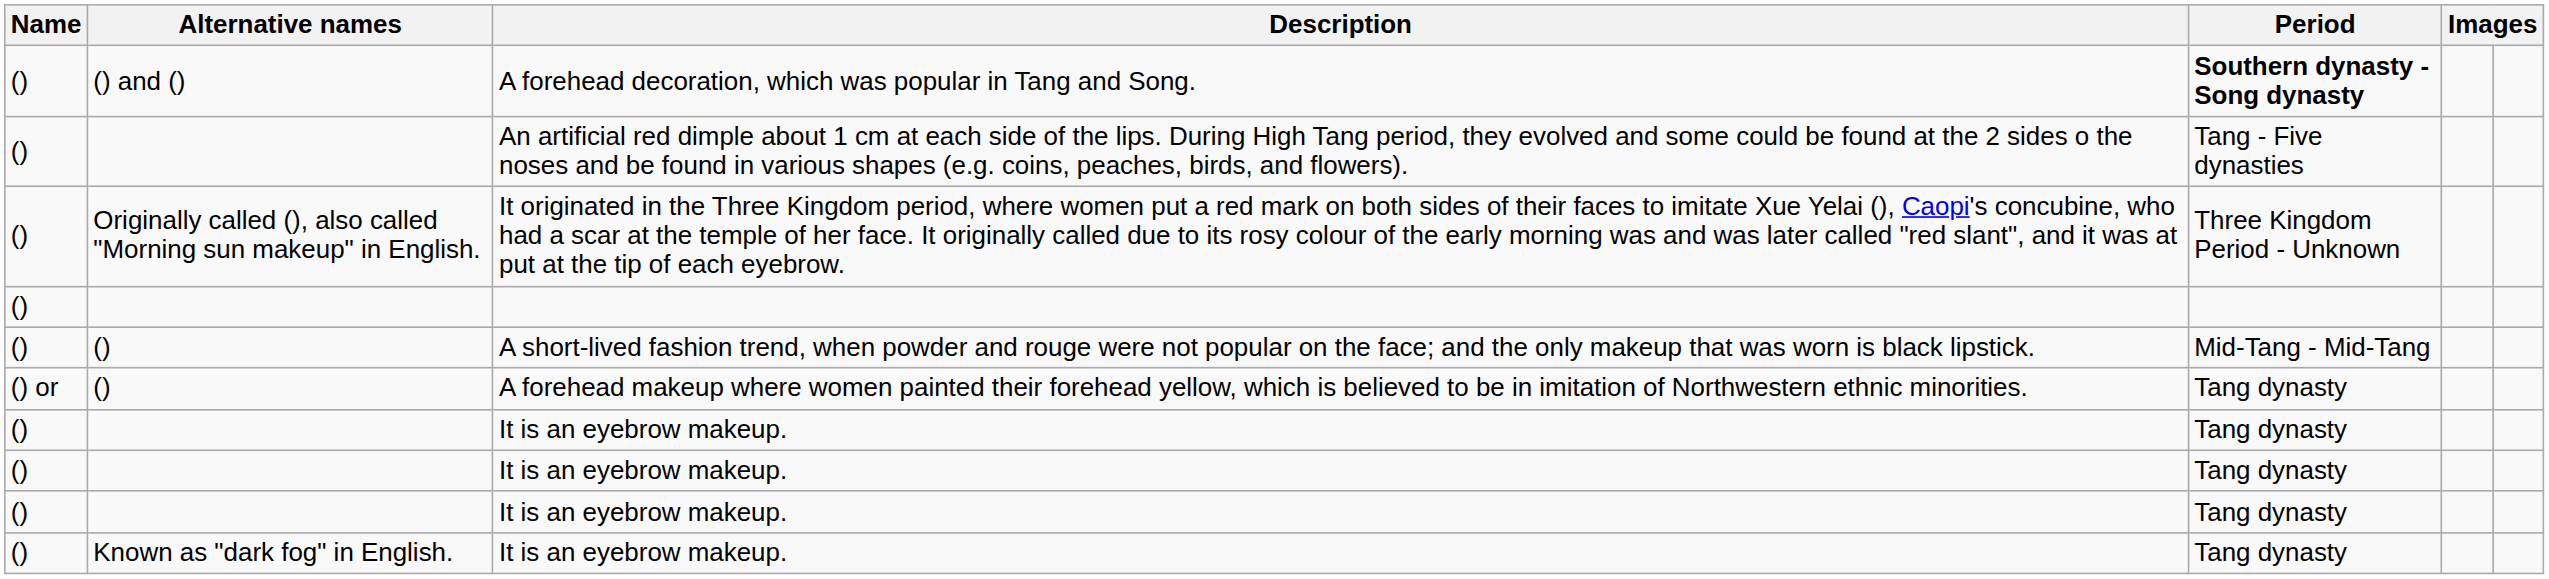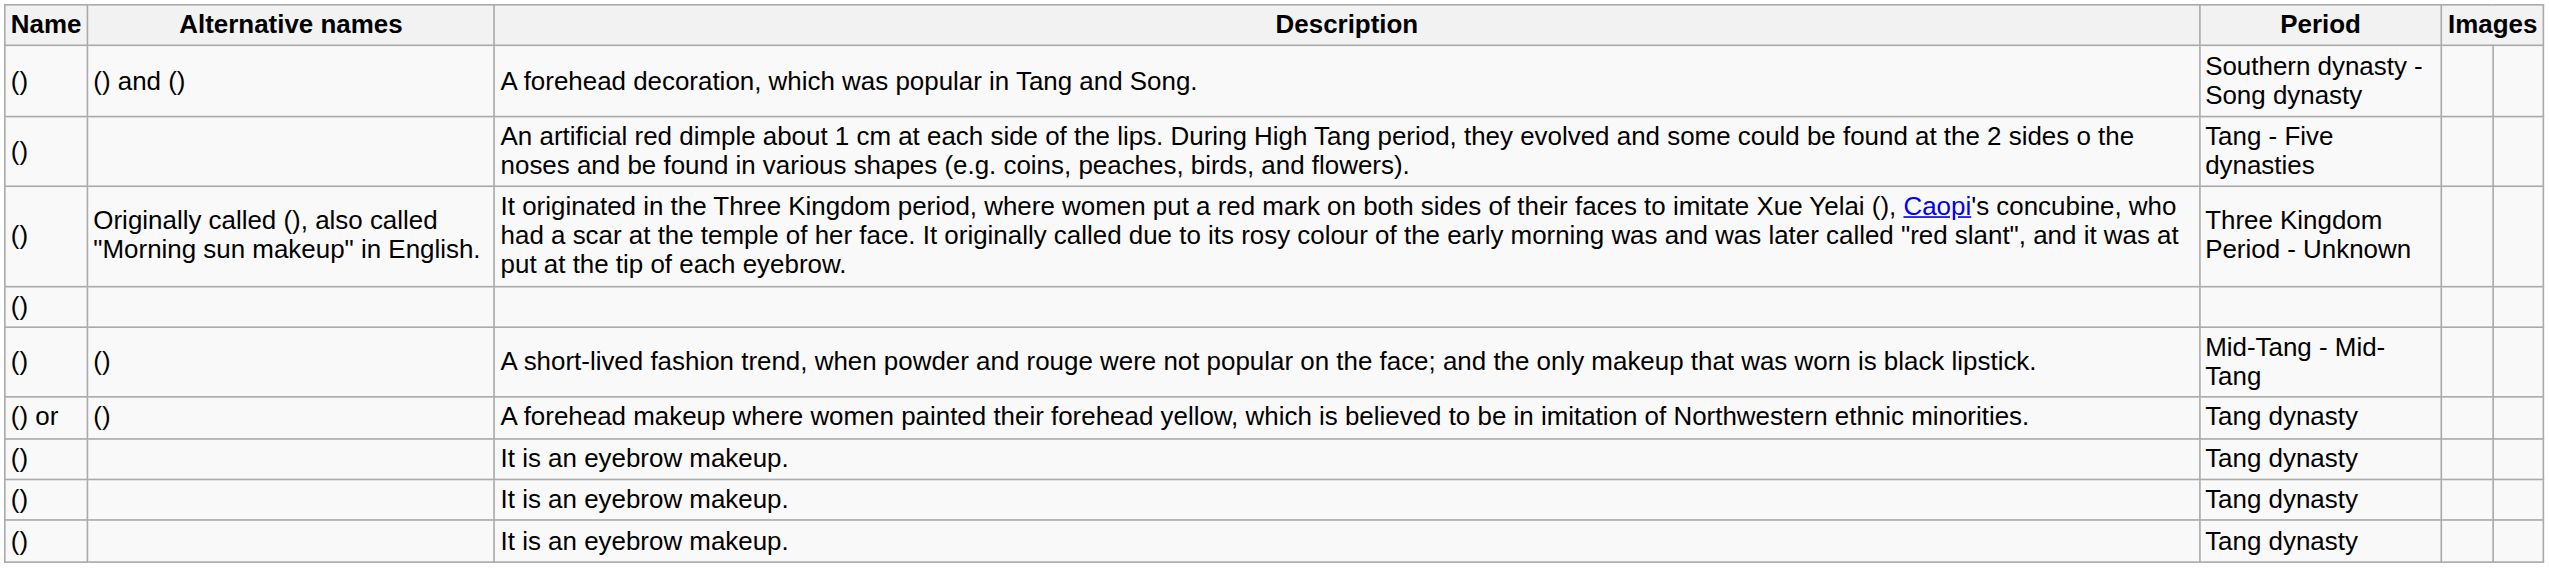A forehead decoration, which was popular in Tang and Song. | Period: bold -> normal
- row: () | Known as "dark fog" in English. | It is an eyebrow makeup. | Tang dynasty
